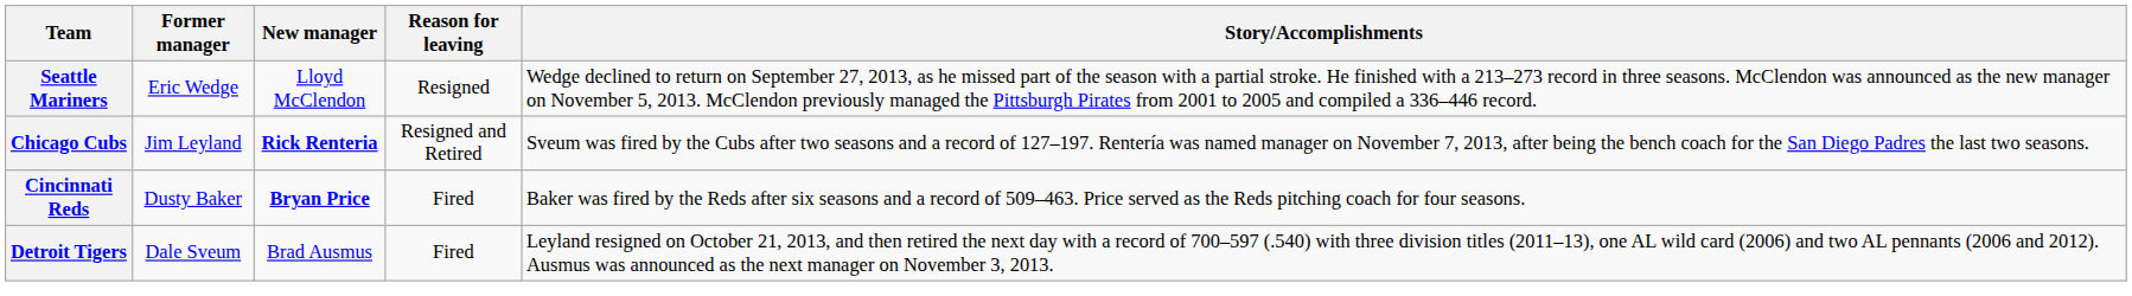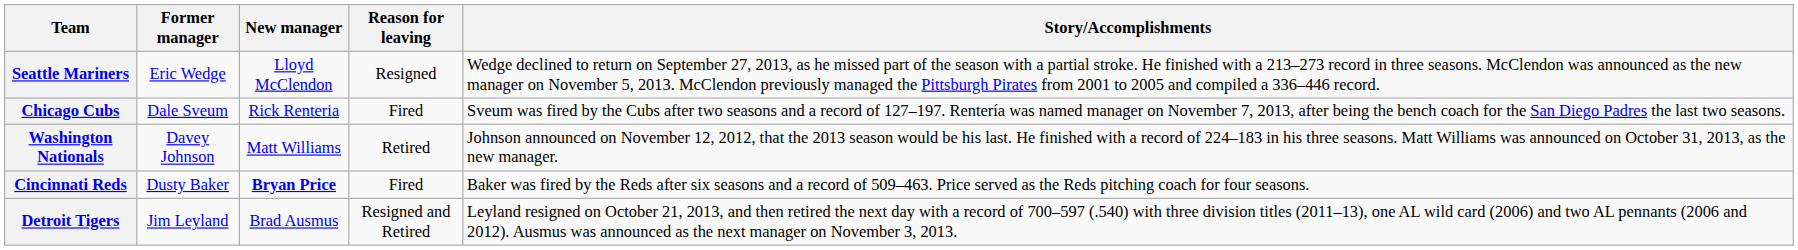Chicago Cubs | Former manager: Jim Leyland -> Dale Sveum
Chicago Cubs | New manager: bold -> normal
Chicago Cubs | Reason for leaving: Resigned and Retired -> Fired
+ row: Washington Nationals | Davey Johnson | Matt Williams | Retired | Johnson announced on November 12, 2012, that the 2013 season would be his last. He finished with a record of 224–183 in his three seasons. Matt Williams was announced on October 31, 2013, as the new manager.
Detroit Tigers | Former manager: Dale Sveum -> Jim Leyland
Detroit Tigers | Reason for leaving: Fired -> Resigned and Retired
